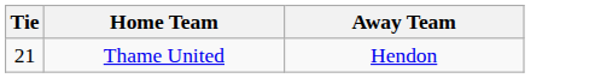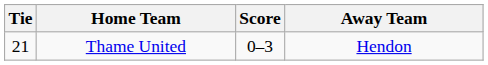+ column: Score | 0–3
